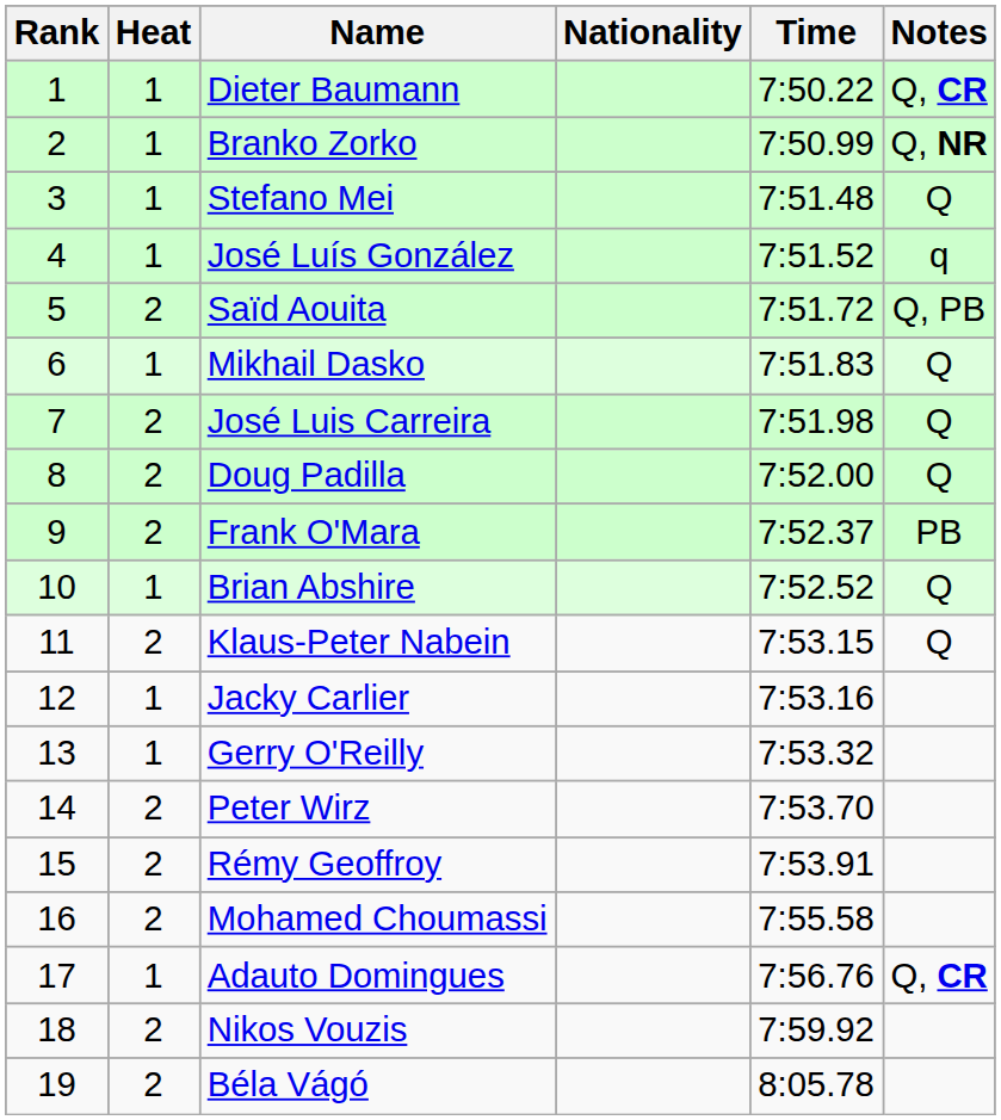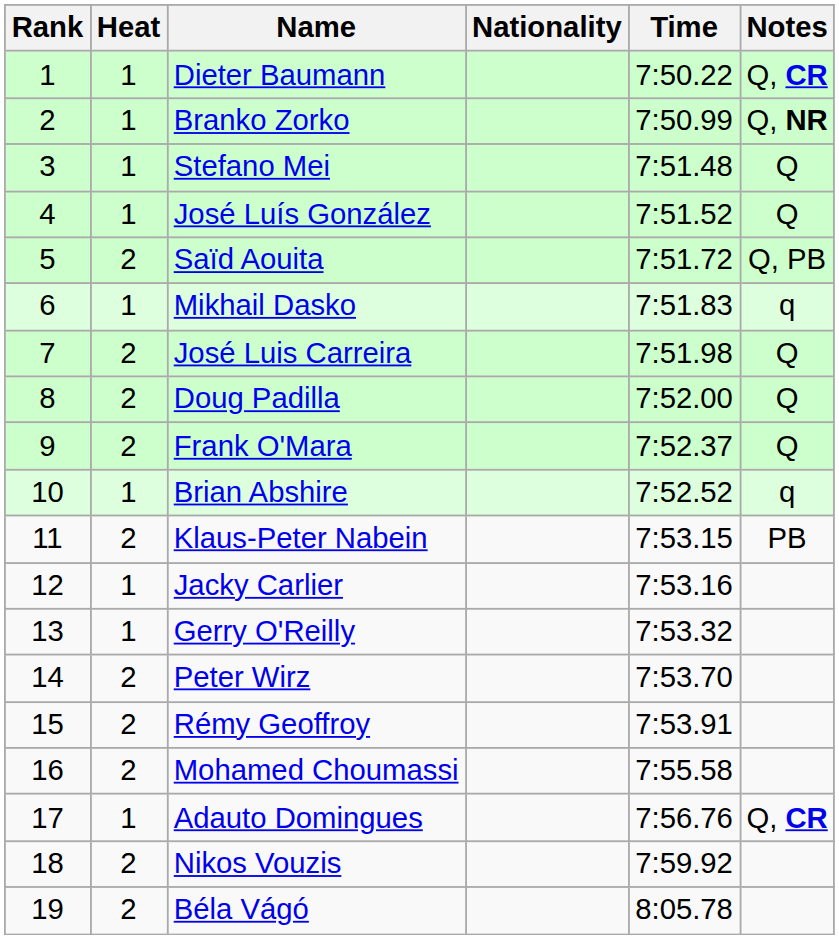José Luís González | Notes: q -> Q
Mikhail Dasko | Notes: Q -> q
Frank O'Mara | Notes: PB -> Q
Brian Abshire | Notes: Q -> q
Klaus-Peter Nabein | Notes: Q -> PB
